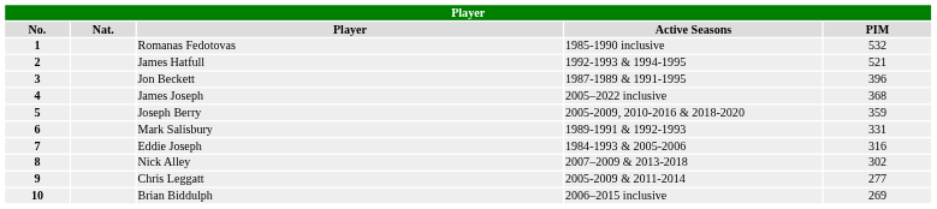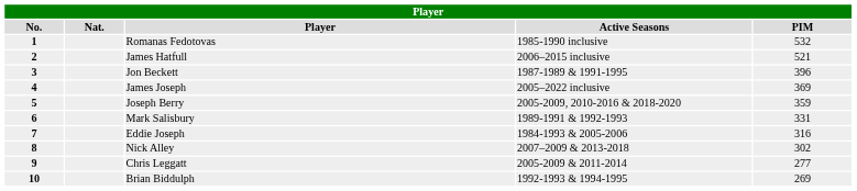James Hatfull | Active Seasons: 1992-1993 & 1994-1995 -> 2006–2015 inclusive
James Joseph | PIM: 368 -> 369
Brian Biddulph | Active Seasons: 2006–2015 inclusive -> 1992-1993 & 1994-1995
